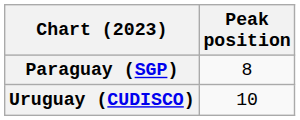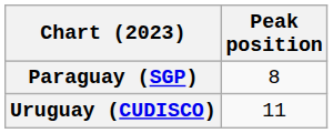Uruguay (CUDISCO) | Peak position: 10 -> 11
